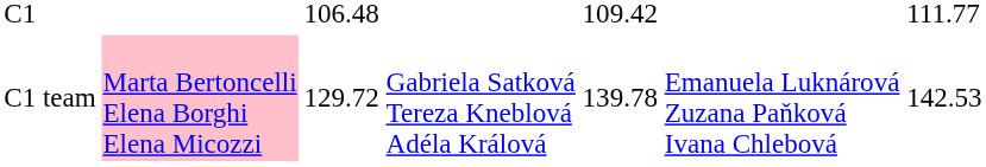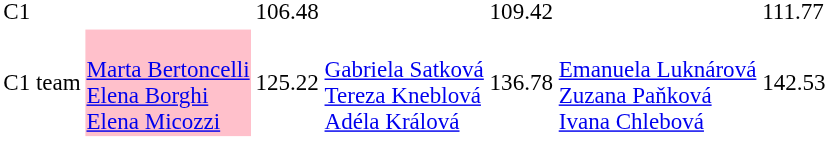C1 team | column 3: 129.72 -> 125.22
C1 team | column 5: 139.78 -> 136.78
